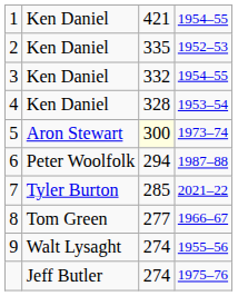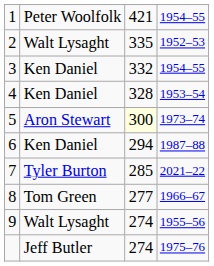1 | column 2: Ken Daniel -> Peter Woolfolk
2 | column 2: Ken Daniel -> Walt Lysaght
6 | column 2: Peter Woolfolk -> Ken Daniel
